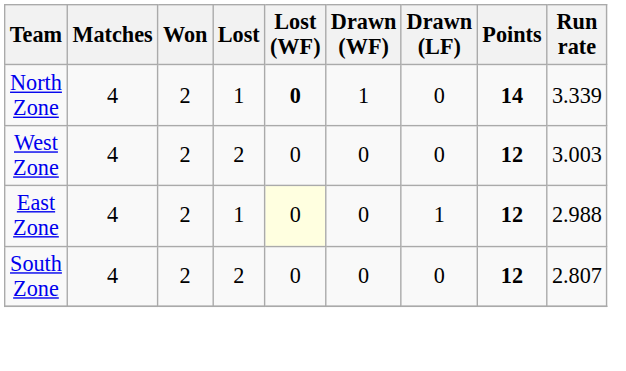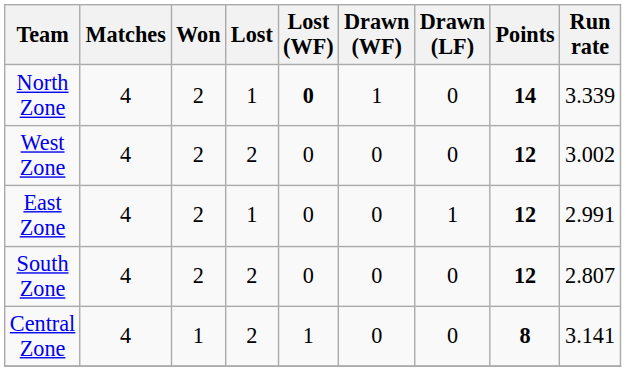West Zone | Run rate: 3.003 -> 3.002
East Zone | Lost (WF): lightyellow background -> no background
East Zone | Run rate: 2.988 -> 2.991
+ row: Central Zone | 4 | 1 | 2 | 1 | 0 | 0 | 8 | 3.141
